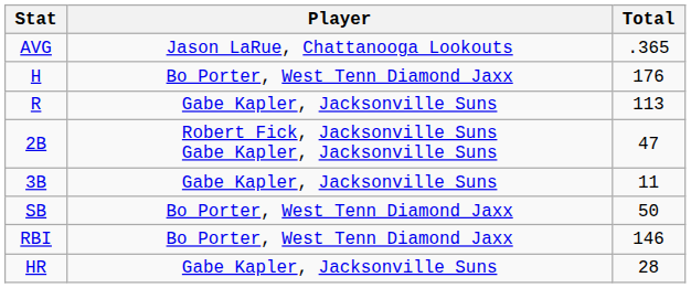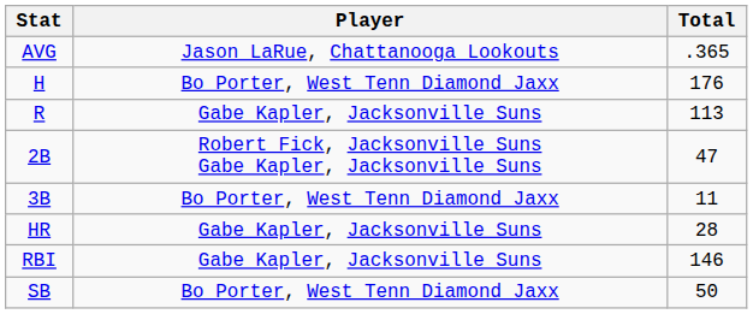3B | Player: Gabe Kapler, Jacksonville Suns -> Bo Porter, West Tenn Diamond Jaxx
rows swapped: HR <-> SB
RBI | Player: Bo Porter, West Tenn Diamond Jaxx -> Gabe Kapler, Jacksonville Suns
